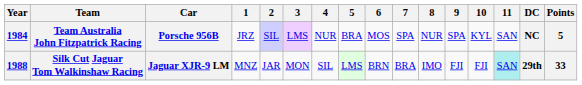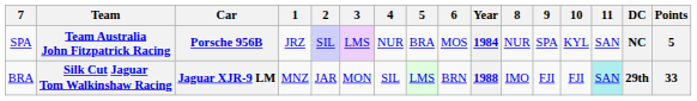columns swapped: Year <-> 7
